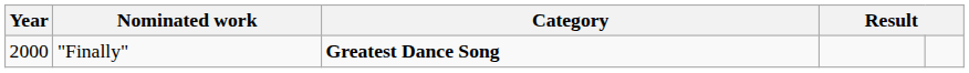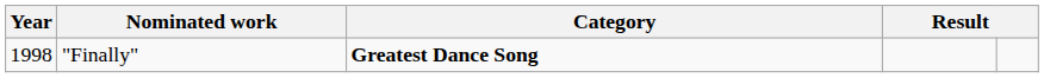"Finally" | Year: 2000 -> 1998
